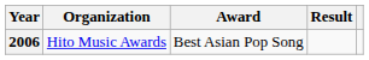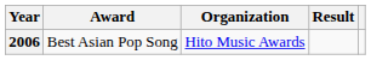columns swapped: Organization <-> Award
